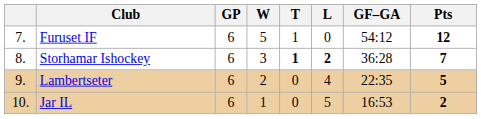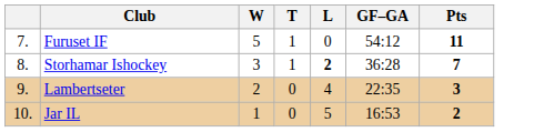- column: GP | 6 | 6 | 6 | 6
Furuset IF | Pts: 12 -> 11
Storhamar Ishockey | T: bold -> normal
Lambertseter | Pts: 5 -> 3
